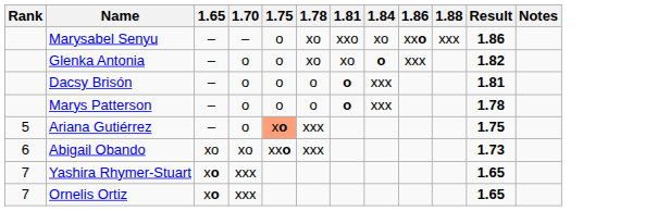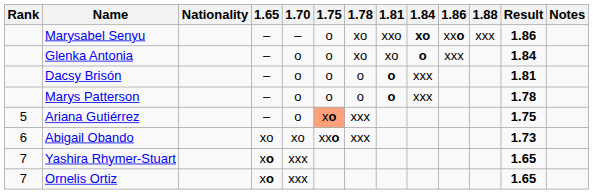+ column: Nationality
Marysabel Senyu | 1.84: normal -> bold
Glenka Antonia | Result: 1.82 -> 1.84
